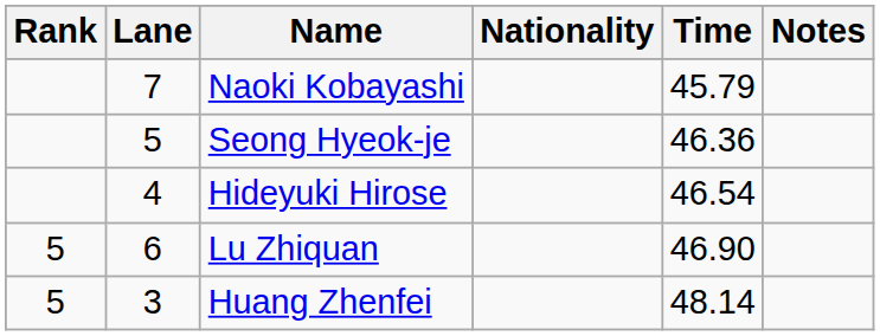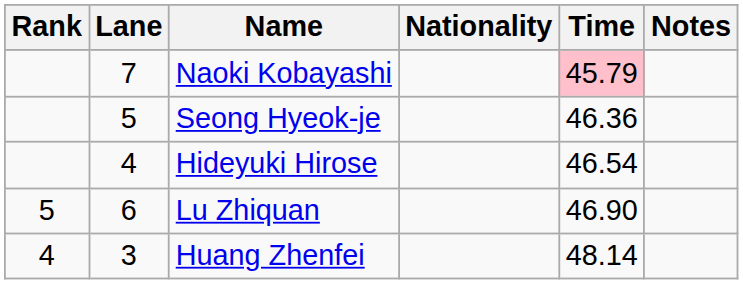Naoki Kobayashi | Time: no background -> pink background
Huang Zhenfei | Rank: 5 -> 4
